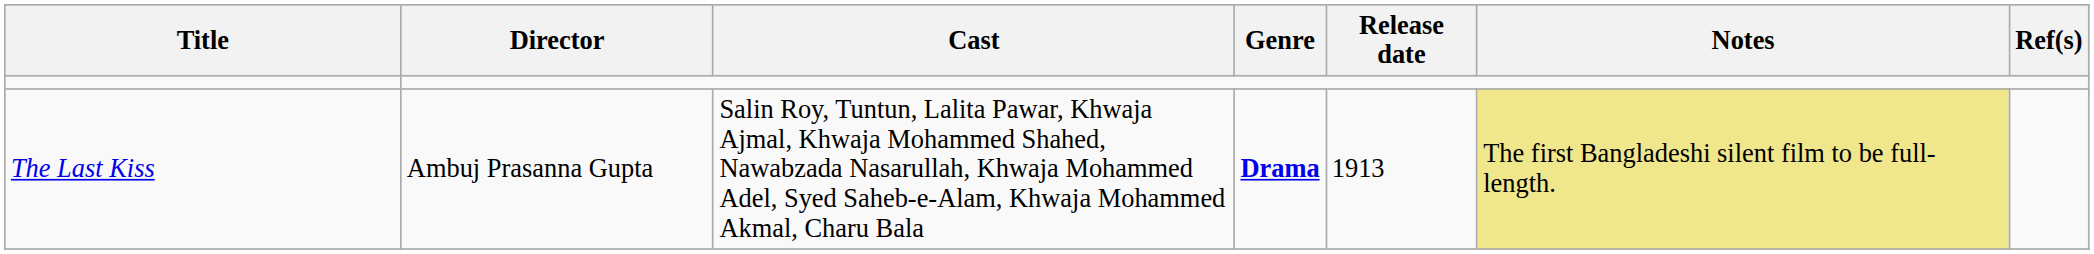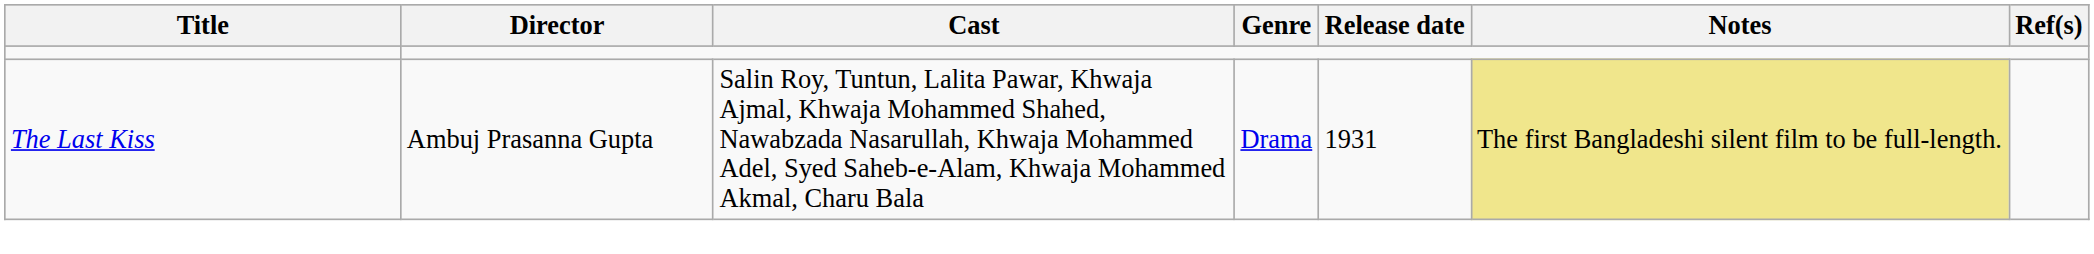The Last Kiss | Genre: bold -> normal
The Last Kiss | Release date: 1913 -> 1931
